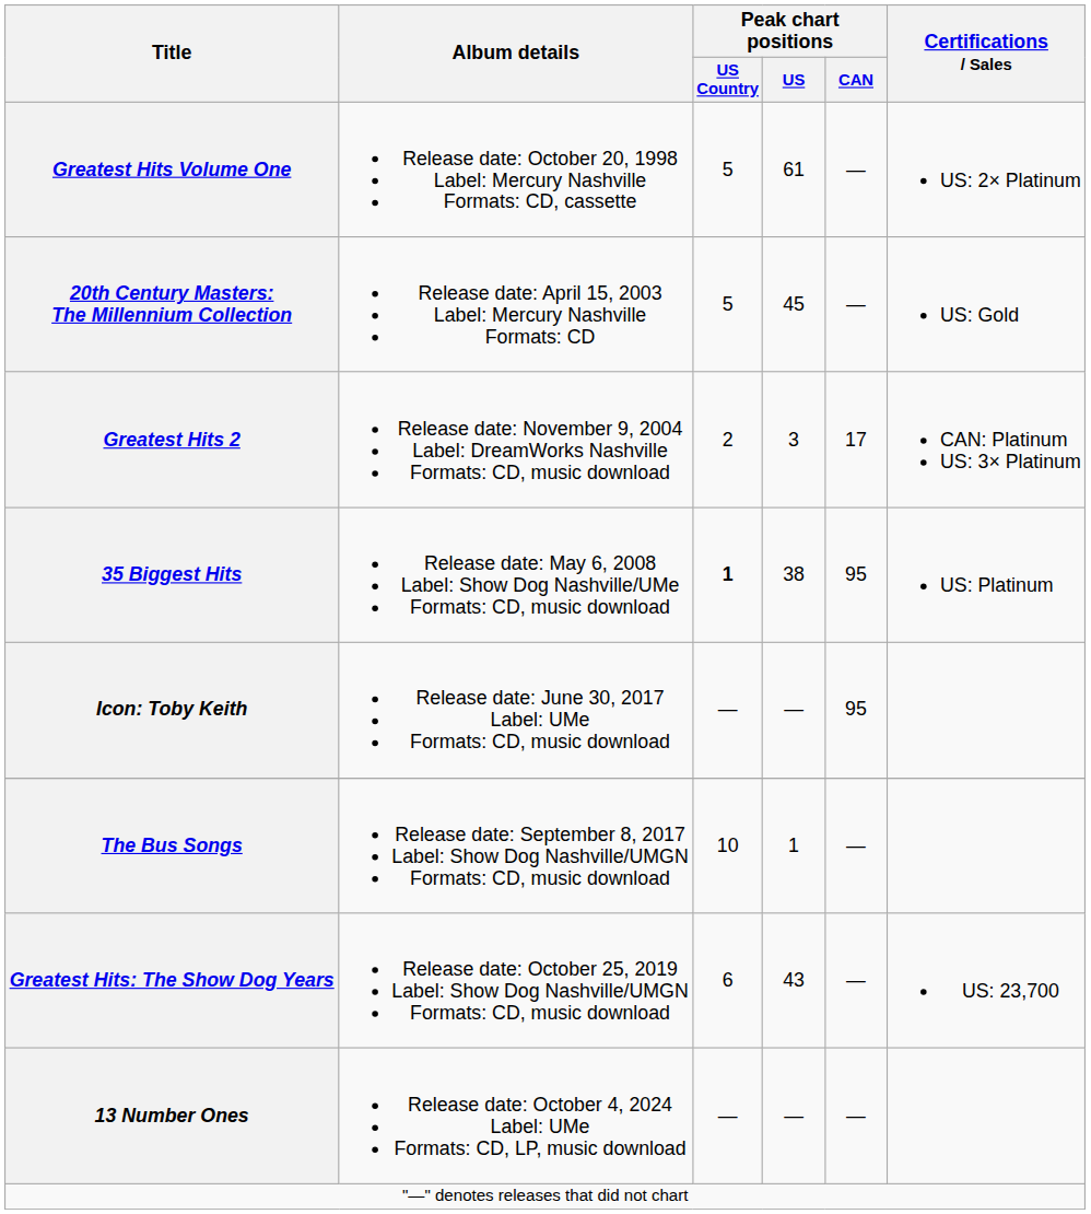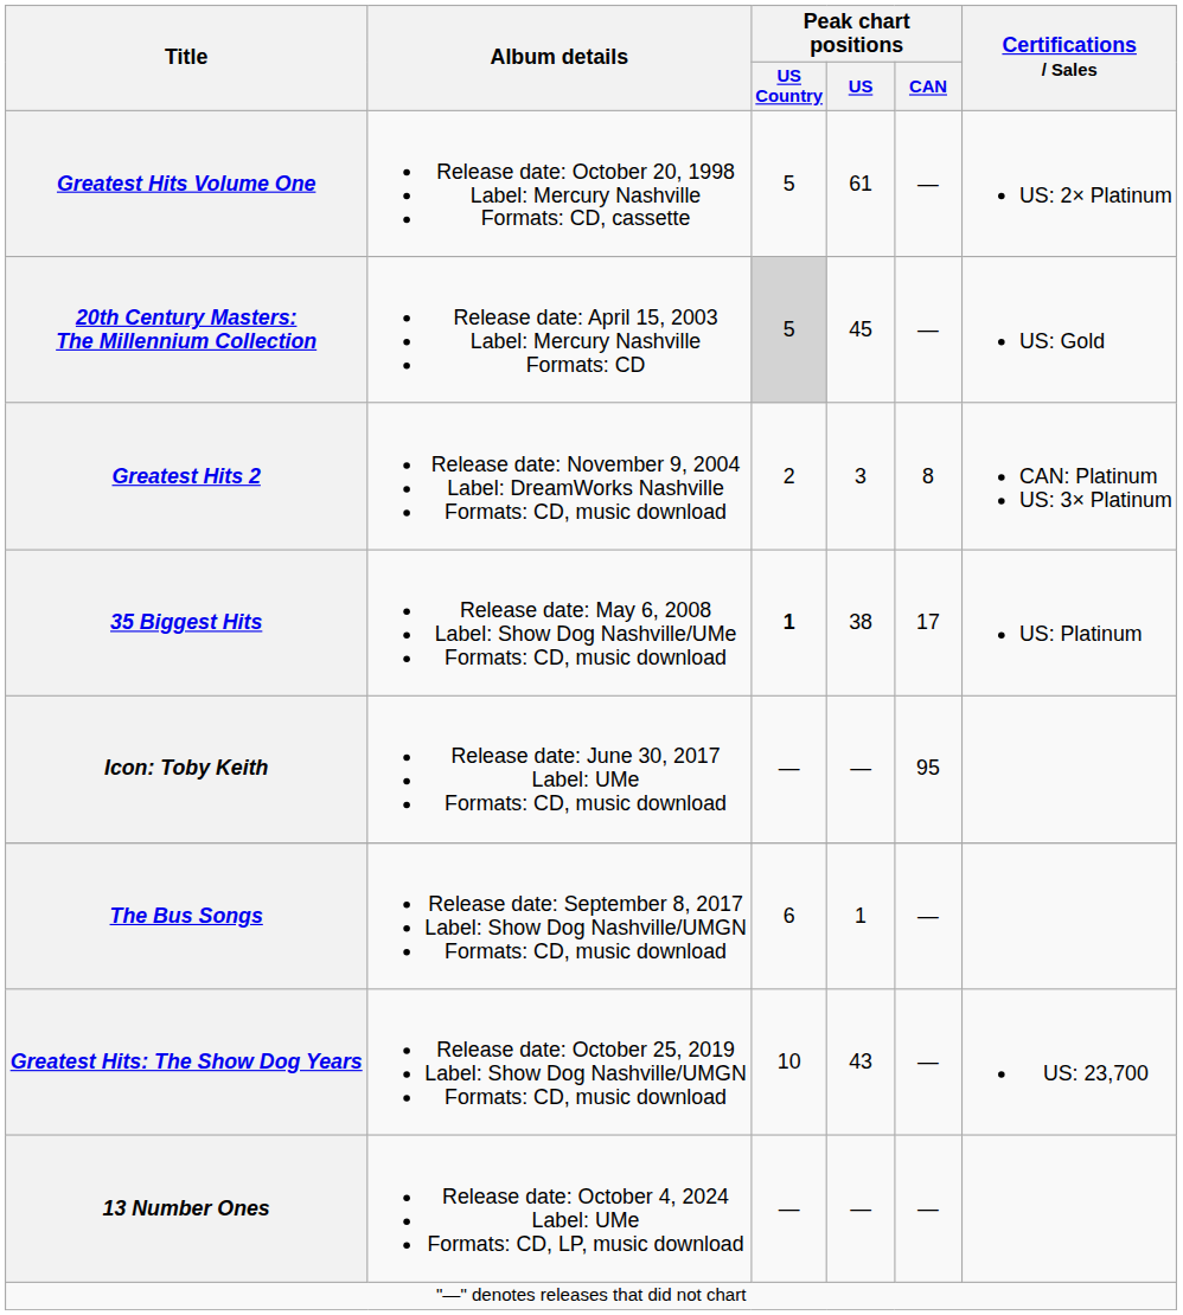20th Century Masters: The Millennium Collection | Peak chart positions / US Country: no background -> lightgrey background
Greatest Hits 2 | Peak chart positions / CAN: 17 -> 8
35 Biggest Hits | Peak chart positions / CAN: 95 -> 17
The Bus Songs | Peak chart positions / US Country: 10 -> 6
Greatest Hits: The Show Dog Years | Peak chart positions / US Country: 6 -> 10
